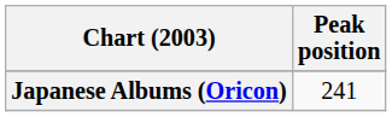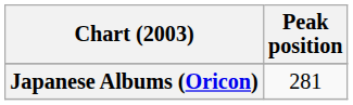Japanese Albums (Oricon) | Peak position: 241 -> 281
